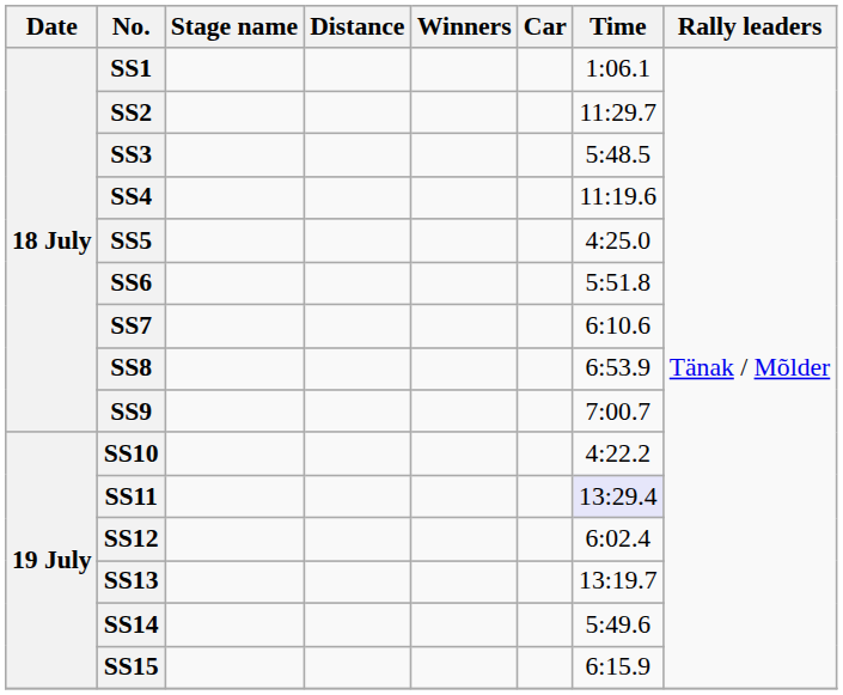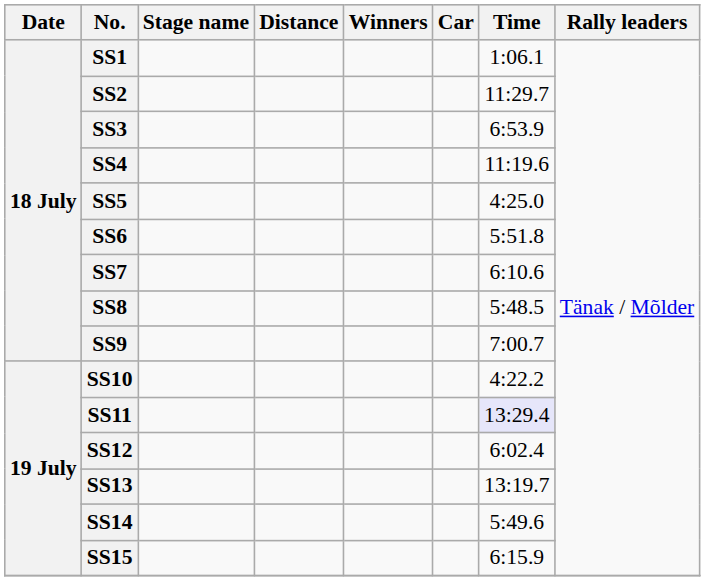SS3 | Time: 5:48.5 -> 6:53.9
SS8 | Time: 6:53.9 -> 5:48.5
